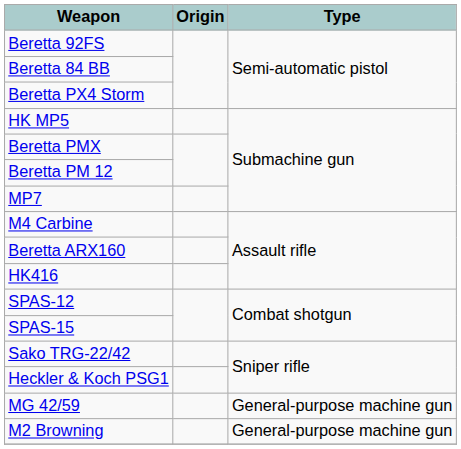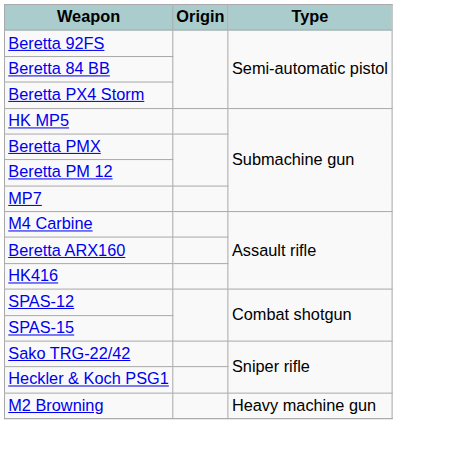- row: MG 42/59 | General-purpose machine gun
M2 Browning | Type: General-purpose machine gun -> Heavy machine gun
